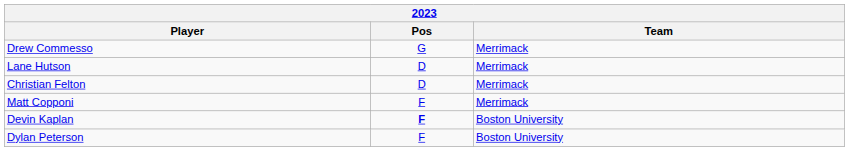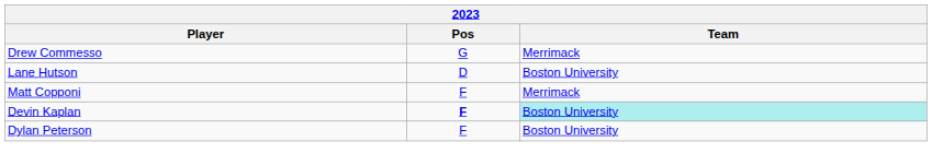Lane Hutson | Team: Merrimack -> Boston University
- row: Christian Felton | D | Merrimack
Devin Kaplan | Team: no background -> paleturquoise background
